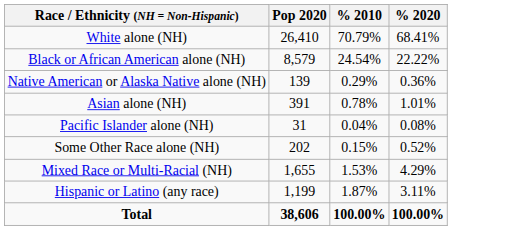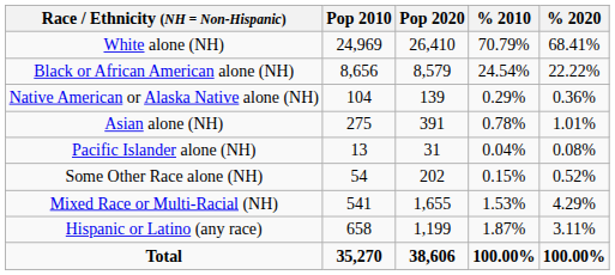+ column: Pop 2010 | 24,969 | 8,656 | 104 | 275 | 13 | 54 | 541 | 658 | 35,270
